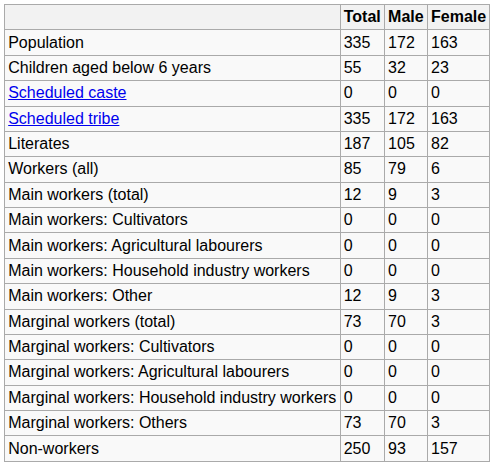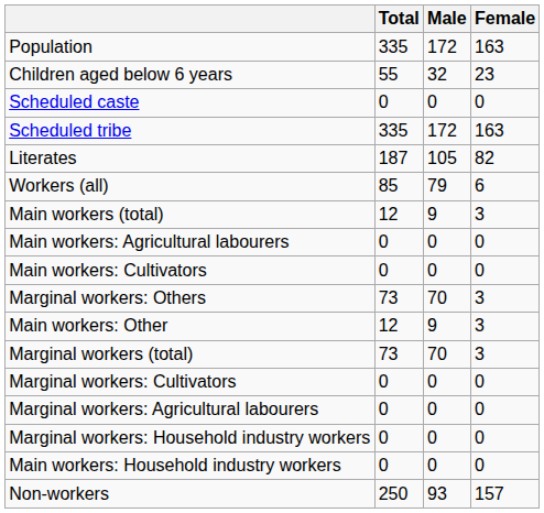rows swapped: Main workers: Cultivators <-> Main workers: Agricultural labourers
rows swapped: Main workers: Household industry workers <-> Marginal workers: Others
